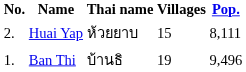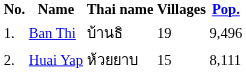rows swapped: Ban Thi <-> Huai Yap
